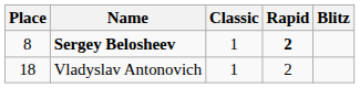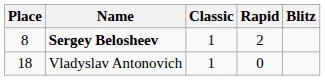Sergey Belosheev | Rapid: bold -> normal
Vladyslav Antonovich | Rapid: 2 -> 0
